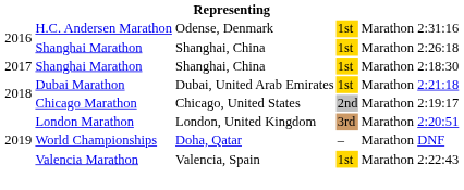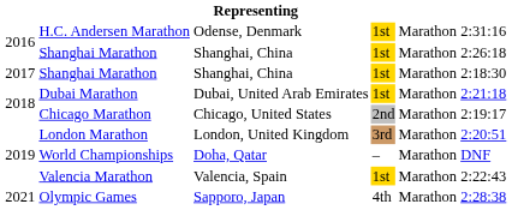+ row: 2021 | Olympic Games | Sapporo, Japan | 4th | Marathon | 2:28:38
